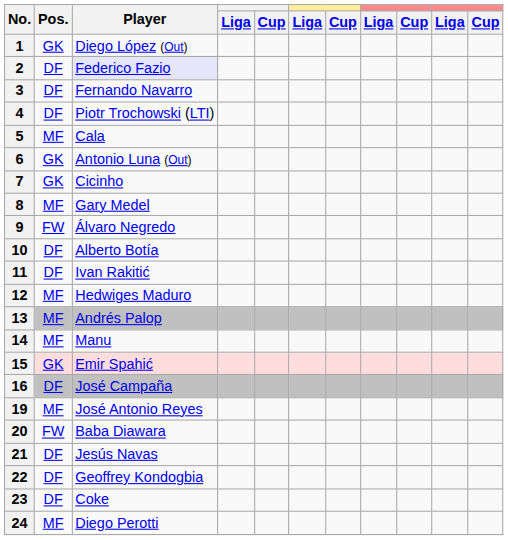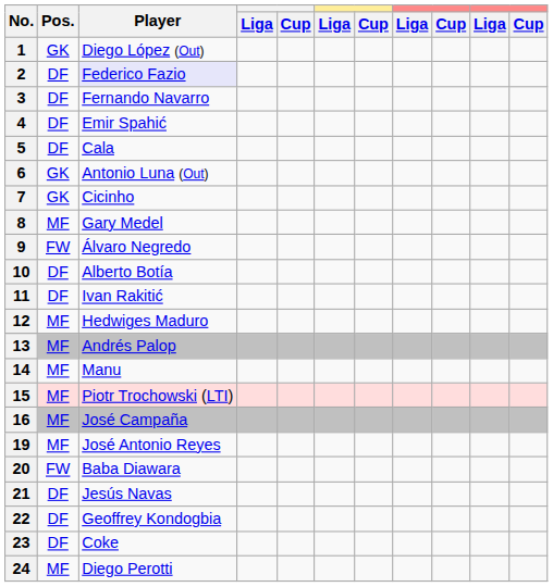4 | Player: Piotr Trochowski (LTI) -> Emir Spahić
5 | Pos.: MF -> DF
15 | Pos.: GK -> MF
15 | Player: Emir Spahić -> Piotr Trochowski (LTI)
16 | Pos.: DF -> MF
